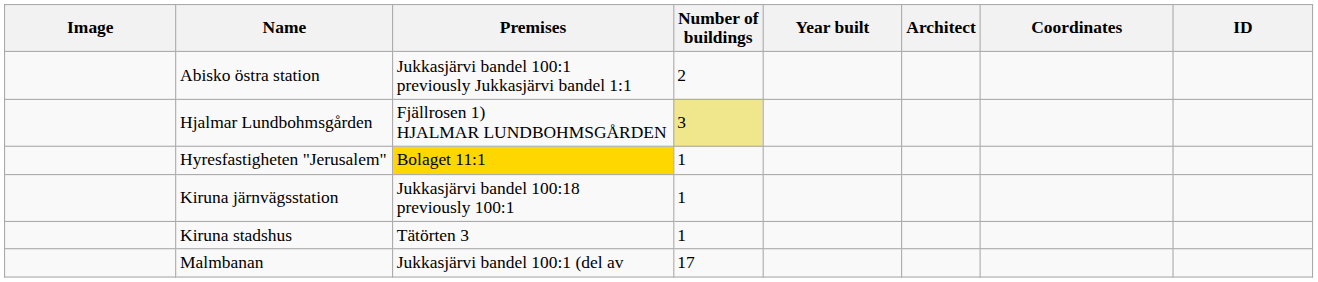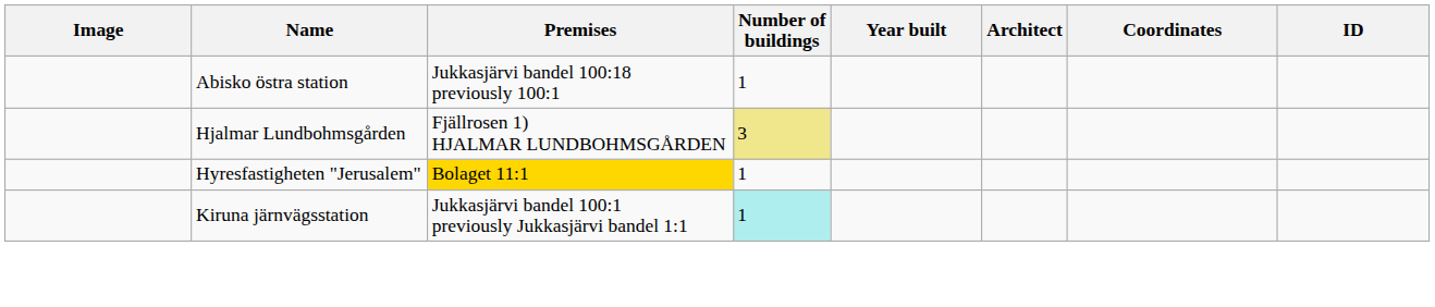Abisko östra station | Premises: Jukkasjärvi bandel 100:1 previously Jukkasjärvi bandel 1:1 -> Jukkasjärvi bandel 100:18 previously 100:1
Abisko östra station | Number of buildings: 2 -> 1
Kiruna järnvägsstation | Premises: Jukkasjärvi bandel 100:18 previously 100:1 -> Jukkasjärvi bandel 100:1 previously Jukkasjärvi bandel 1:1
Kiruna järnvägsstation | Number of buildings: no background -> paleturquoise background
- row: Kiruna stadshus | Tätörten 3 | 1
- row: Malmbanan | Jukkasjärvi bandel 100:1 (del av | 17
